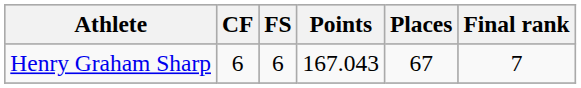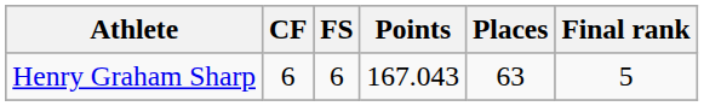Henry Graham Sharp | Places: 67 -> 63
Henry Graham Sharp | Final rank: 7 -> 5
